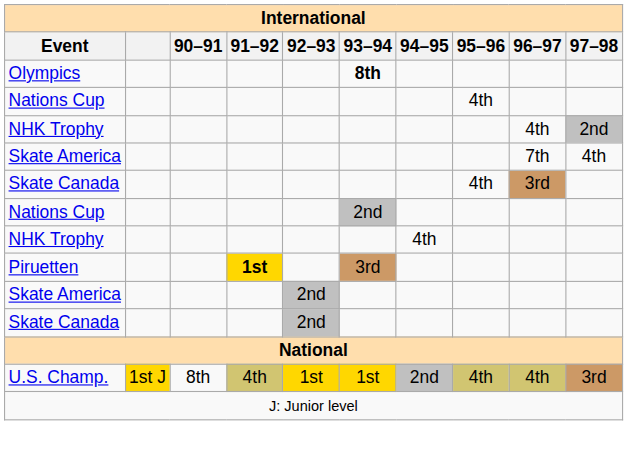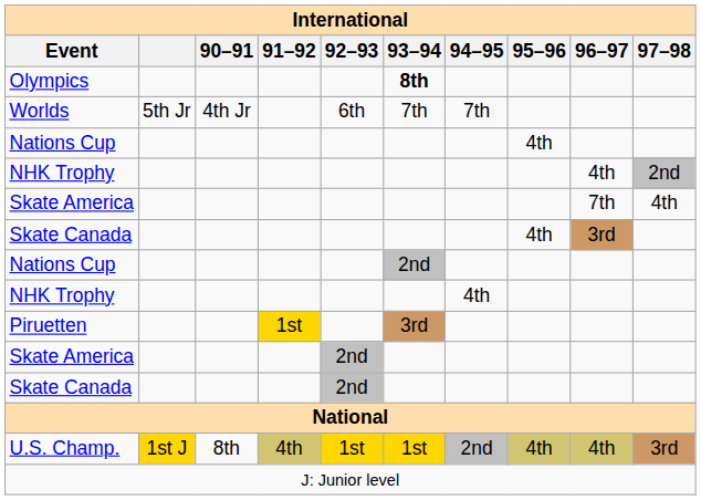+ row: Worlds | 5th Jr | 4th Jr | 6th | 7th | 7th
Piruetten | 91–92: bold -> normal
